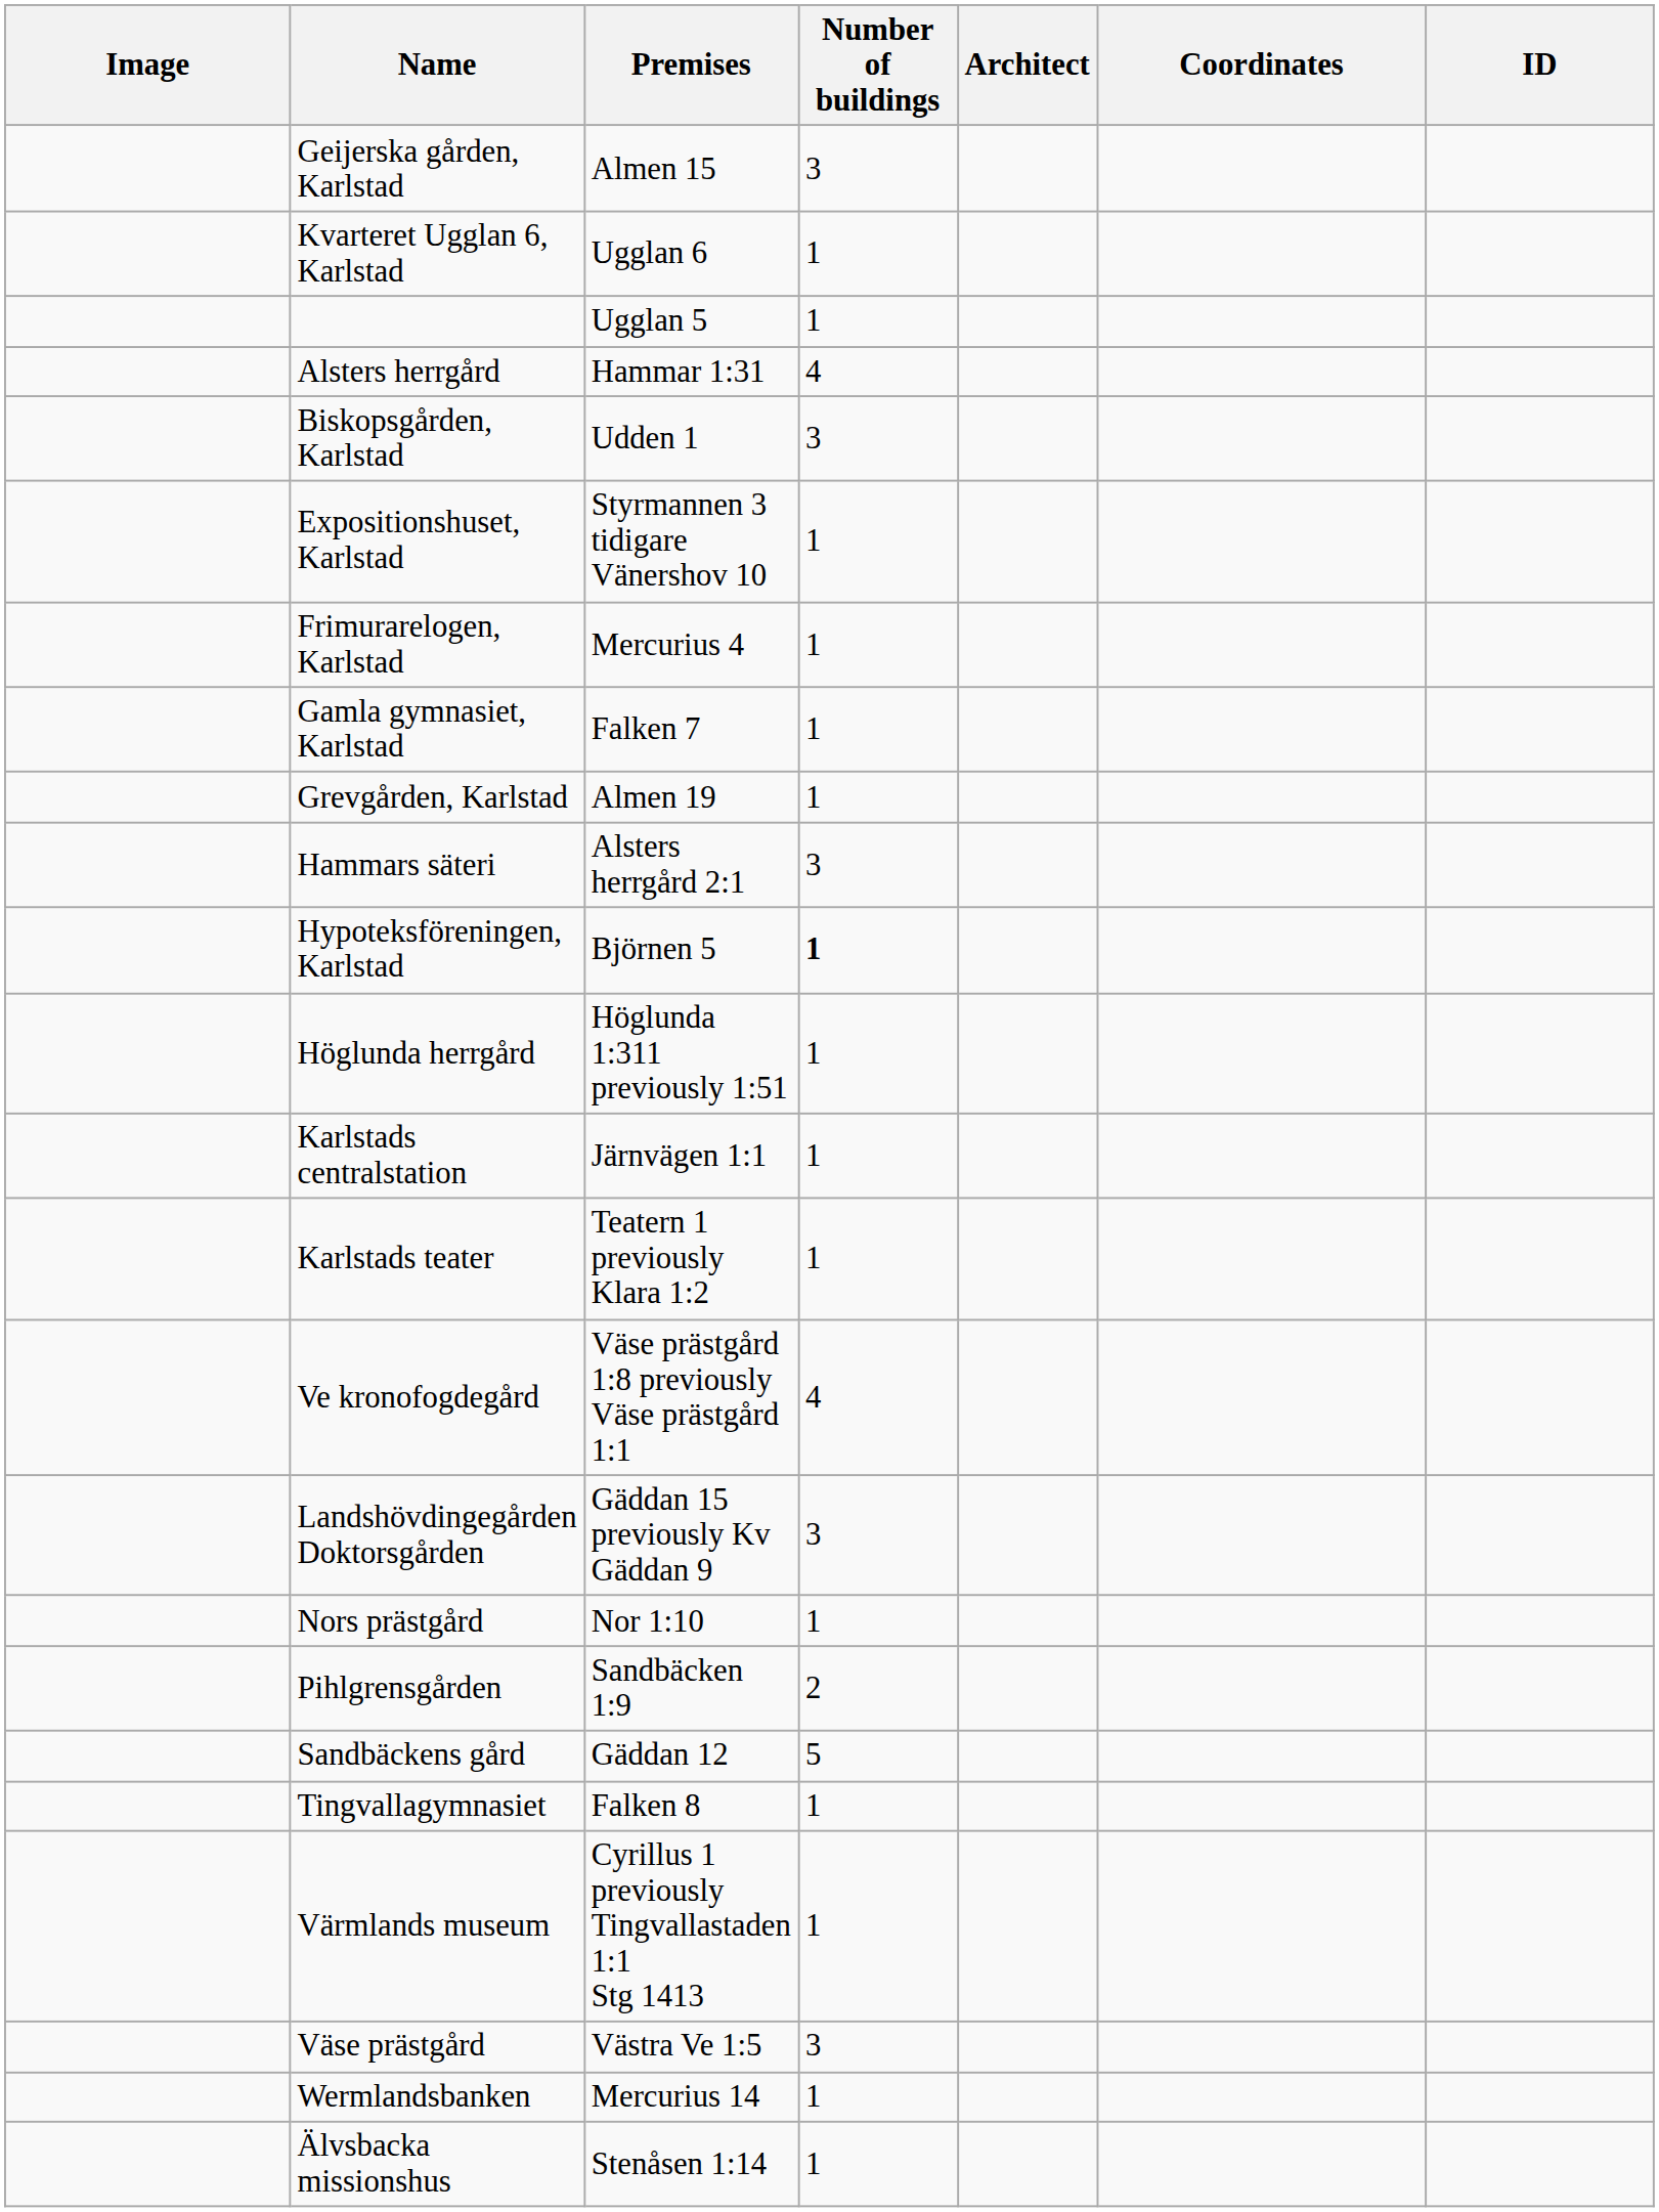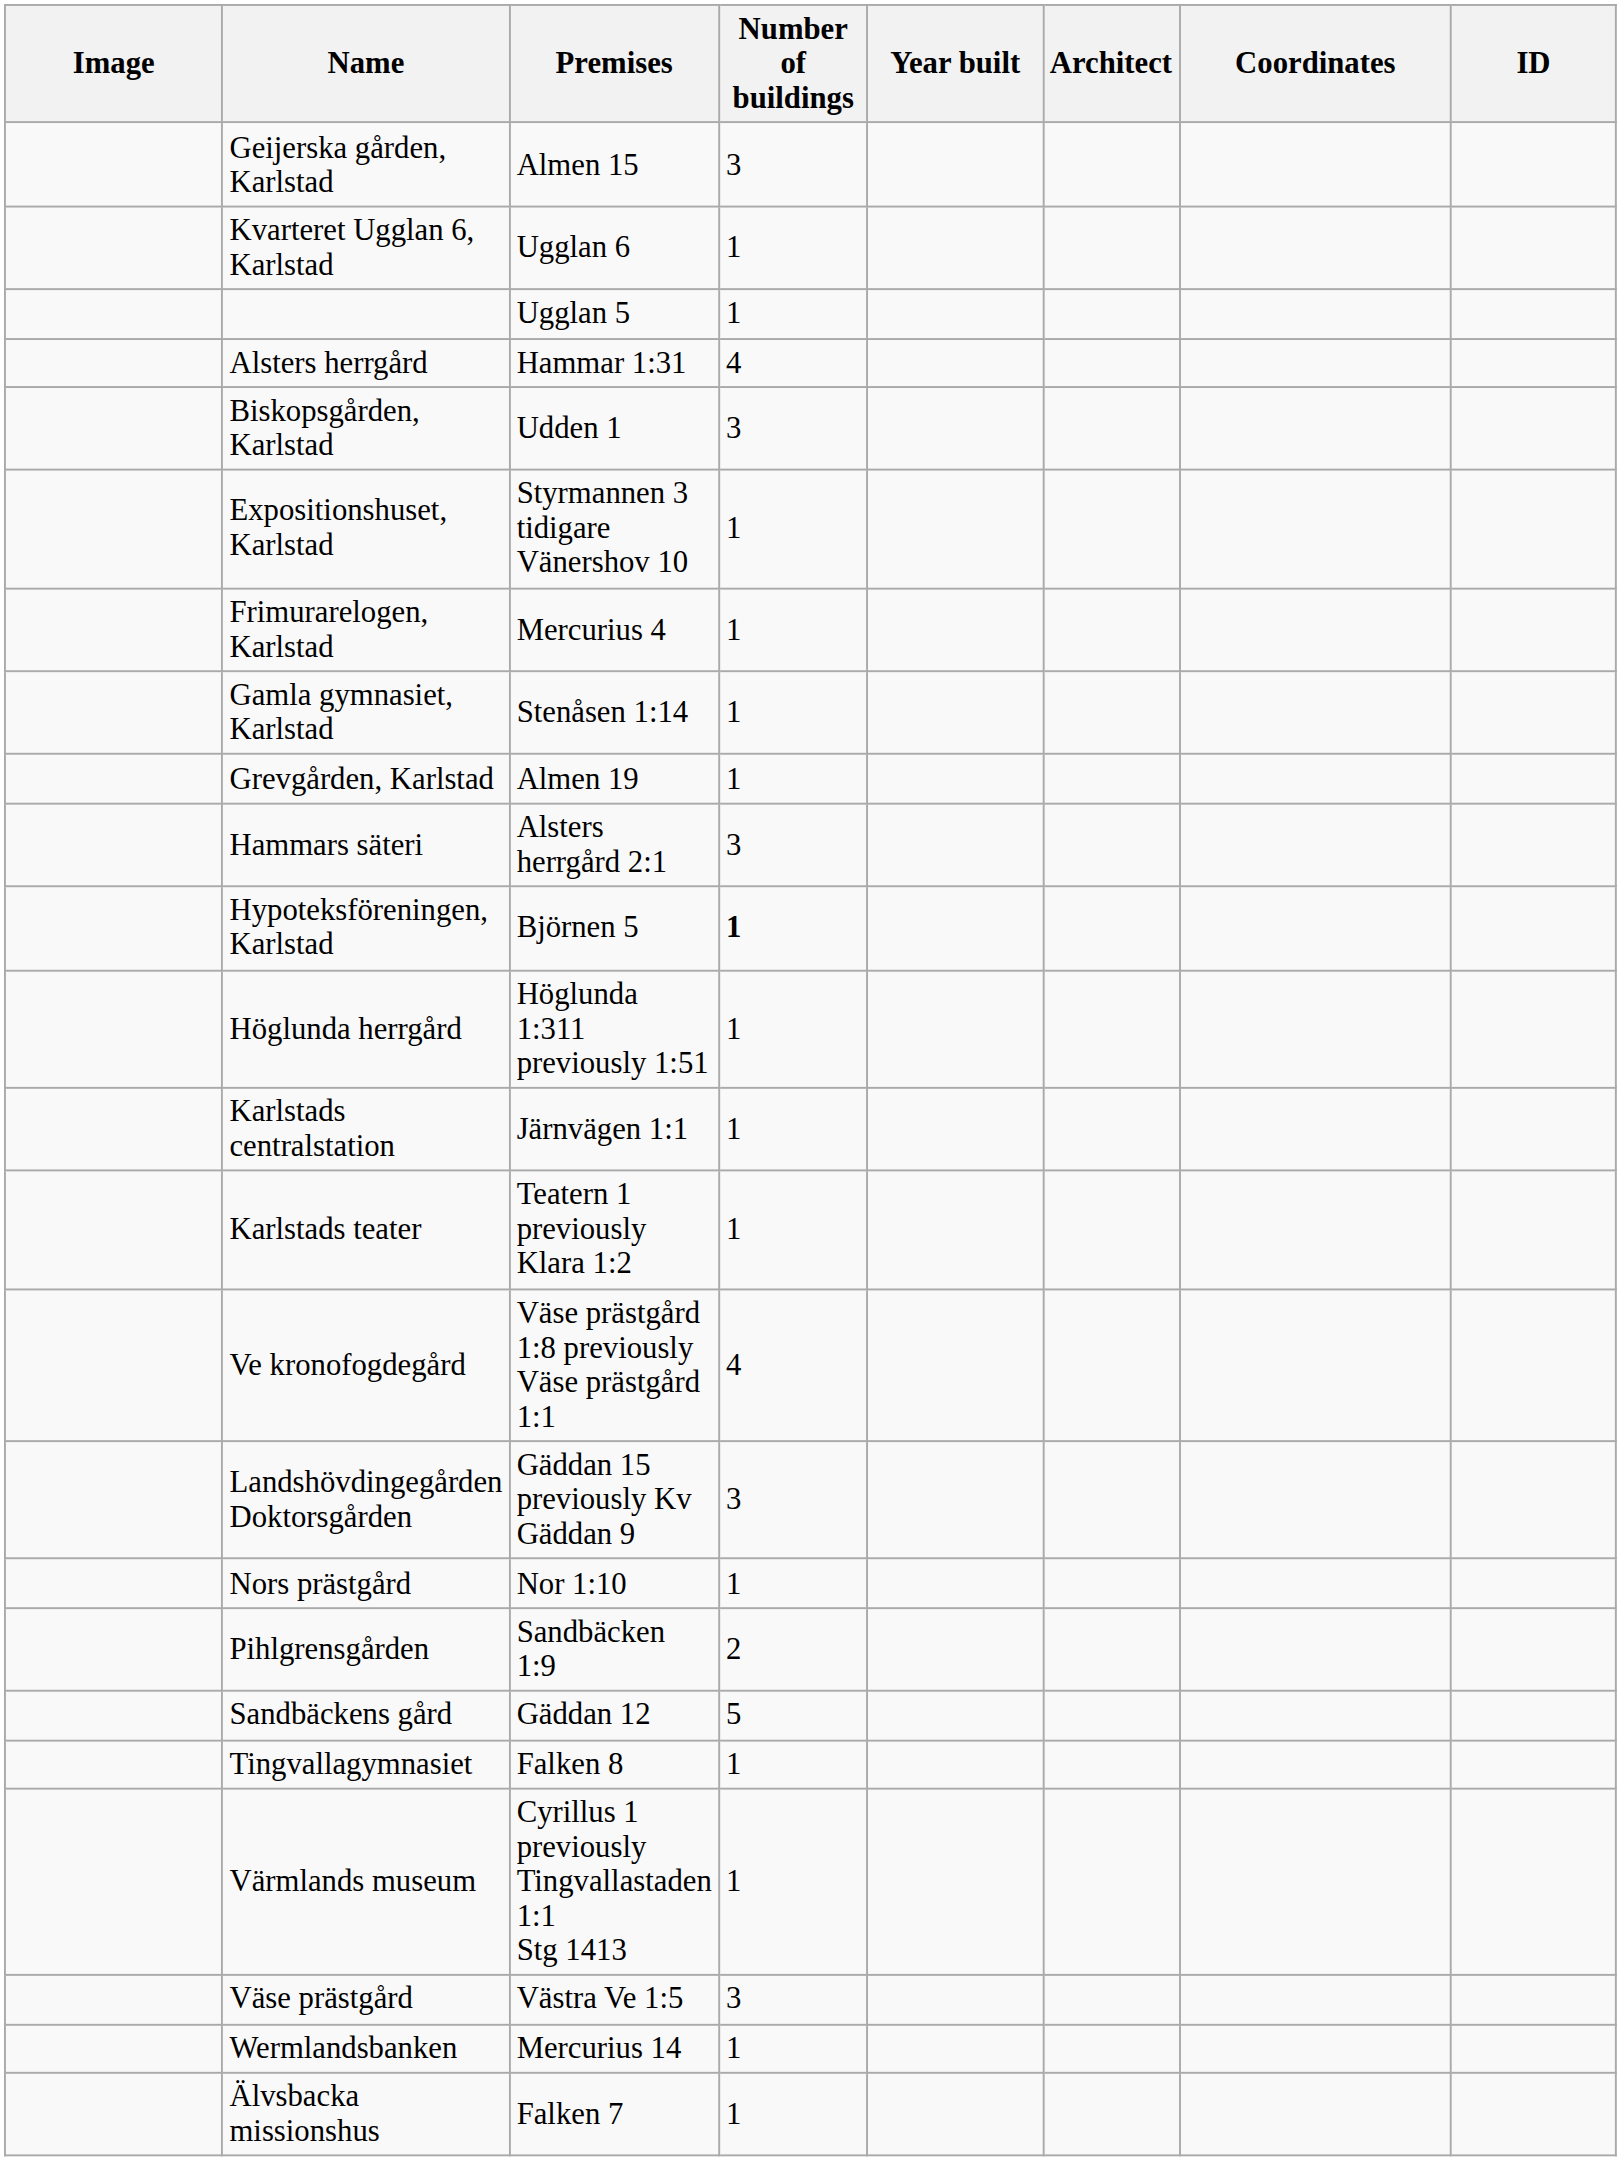+ column: Year built
Gamla gymnasiet, Karlstad | Premises: Falken 7 -> Stenåsen 1:14
Älvsbacka missionshus | Premises: Stenåsen 1:14 -> Falken 7
